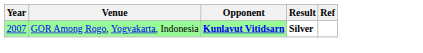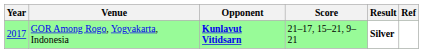+ column: Score | 21–17, 15–21, 9–21
GOR Among Rogo, Yogyakarta, Indonesia | Year: 2007 -> 2017
